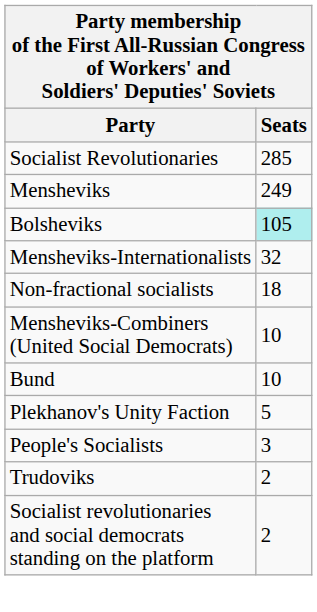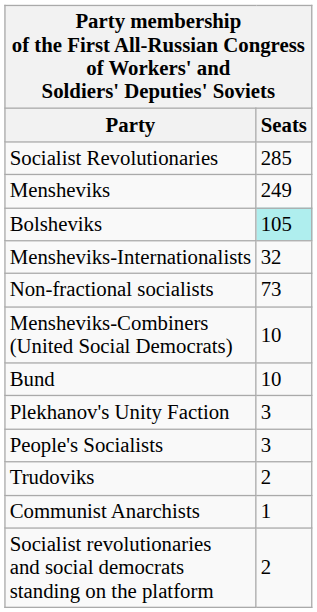Non-fractional socialists | Seats: 18 -> 73
Plekhanov's Unity Faction | Seats: 5 -> 3
+ row: Communist Anarchists | 1
